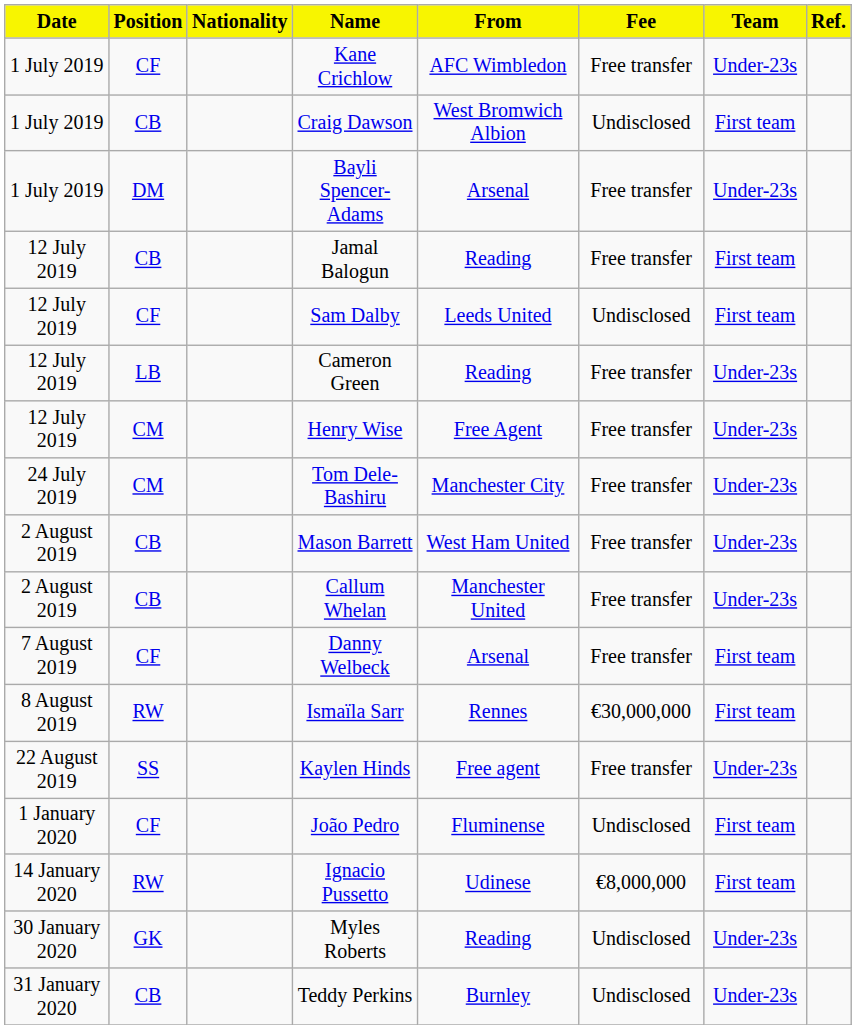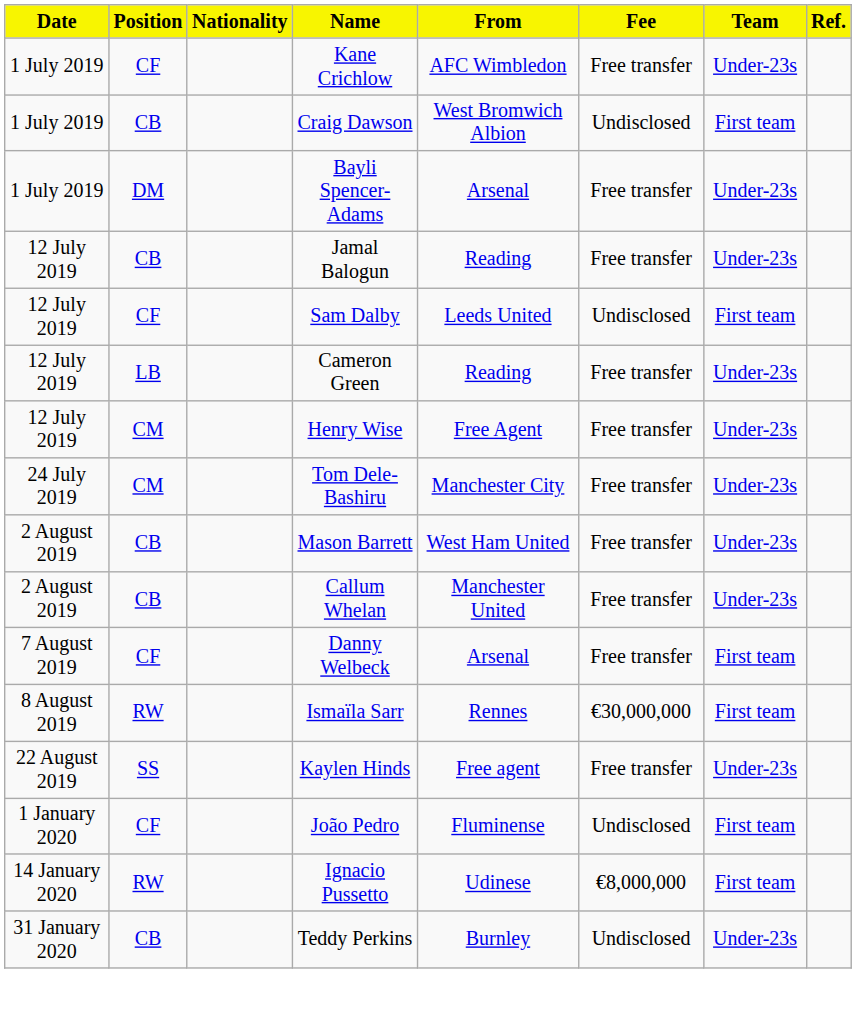Jamal Balogun | Team: First team -> Under-23s
- row: 30 January 2020 | GK | Myles Roberts | Reading | Undisclosed | Under-23s
